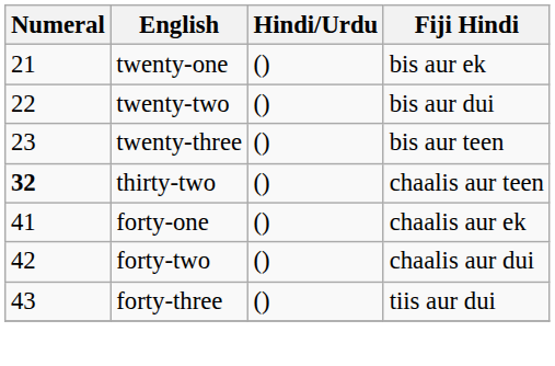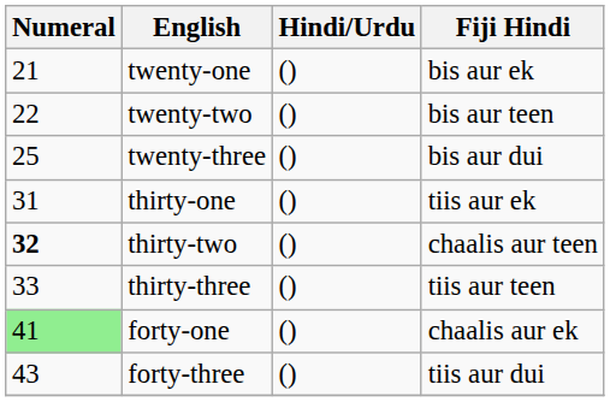twenty-two | Fiji Hindi: bis aur dui -> bis aur teen
twenty-three | Numeral: 23 -> 25
twenty-three | Fiji Hindi: bis aur teen -> bis aur dui
+ row: 31 | thirty-one | () | tiis aur ek
+ row: 33 | thirty-three | () | tiis aur teen
forty-one | Numeral: no background -> lightgreen background
- row: 42 | forty-two | () | chaalis aur dui
